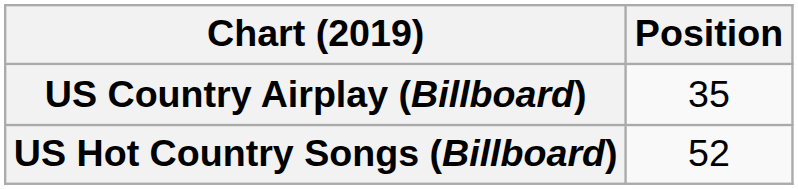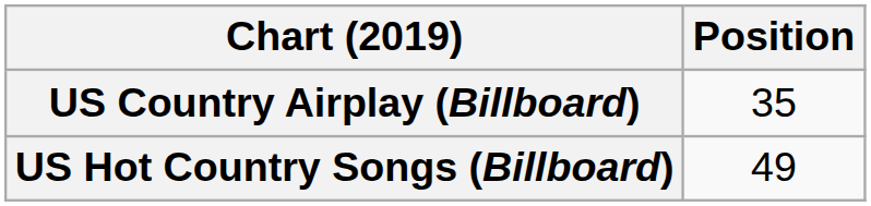US Hot Country Songs (Billboard) | Position: 52 -> 49
